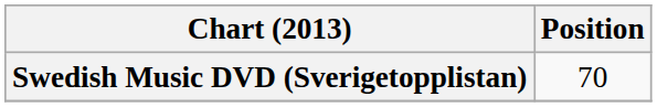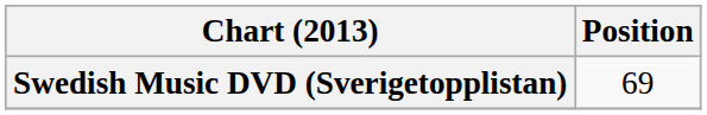Swedish Music DVD (Sverigetopplistan) | Position: 70 -> 69
